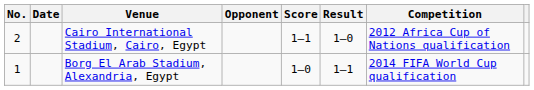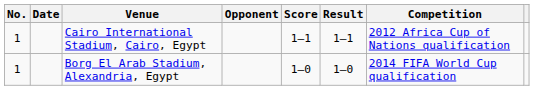Cairo International Stadium, Cairo, Egypt | No.: 2 -> 1
Cairo International Stadium, Cairo, Egypt | Result: 1–0 -> 1–1
Borg El Arab Stadium, Alexandria, Egypt | Result: 1–1 -> 1–0
